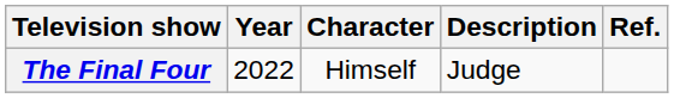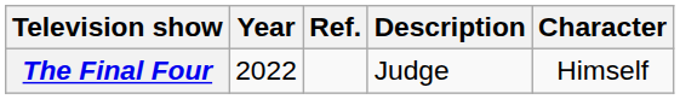columns swapped: Character <-> Ref.
